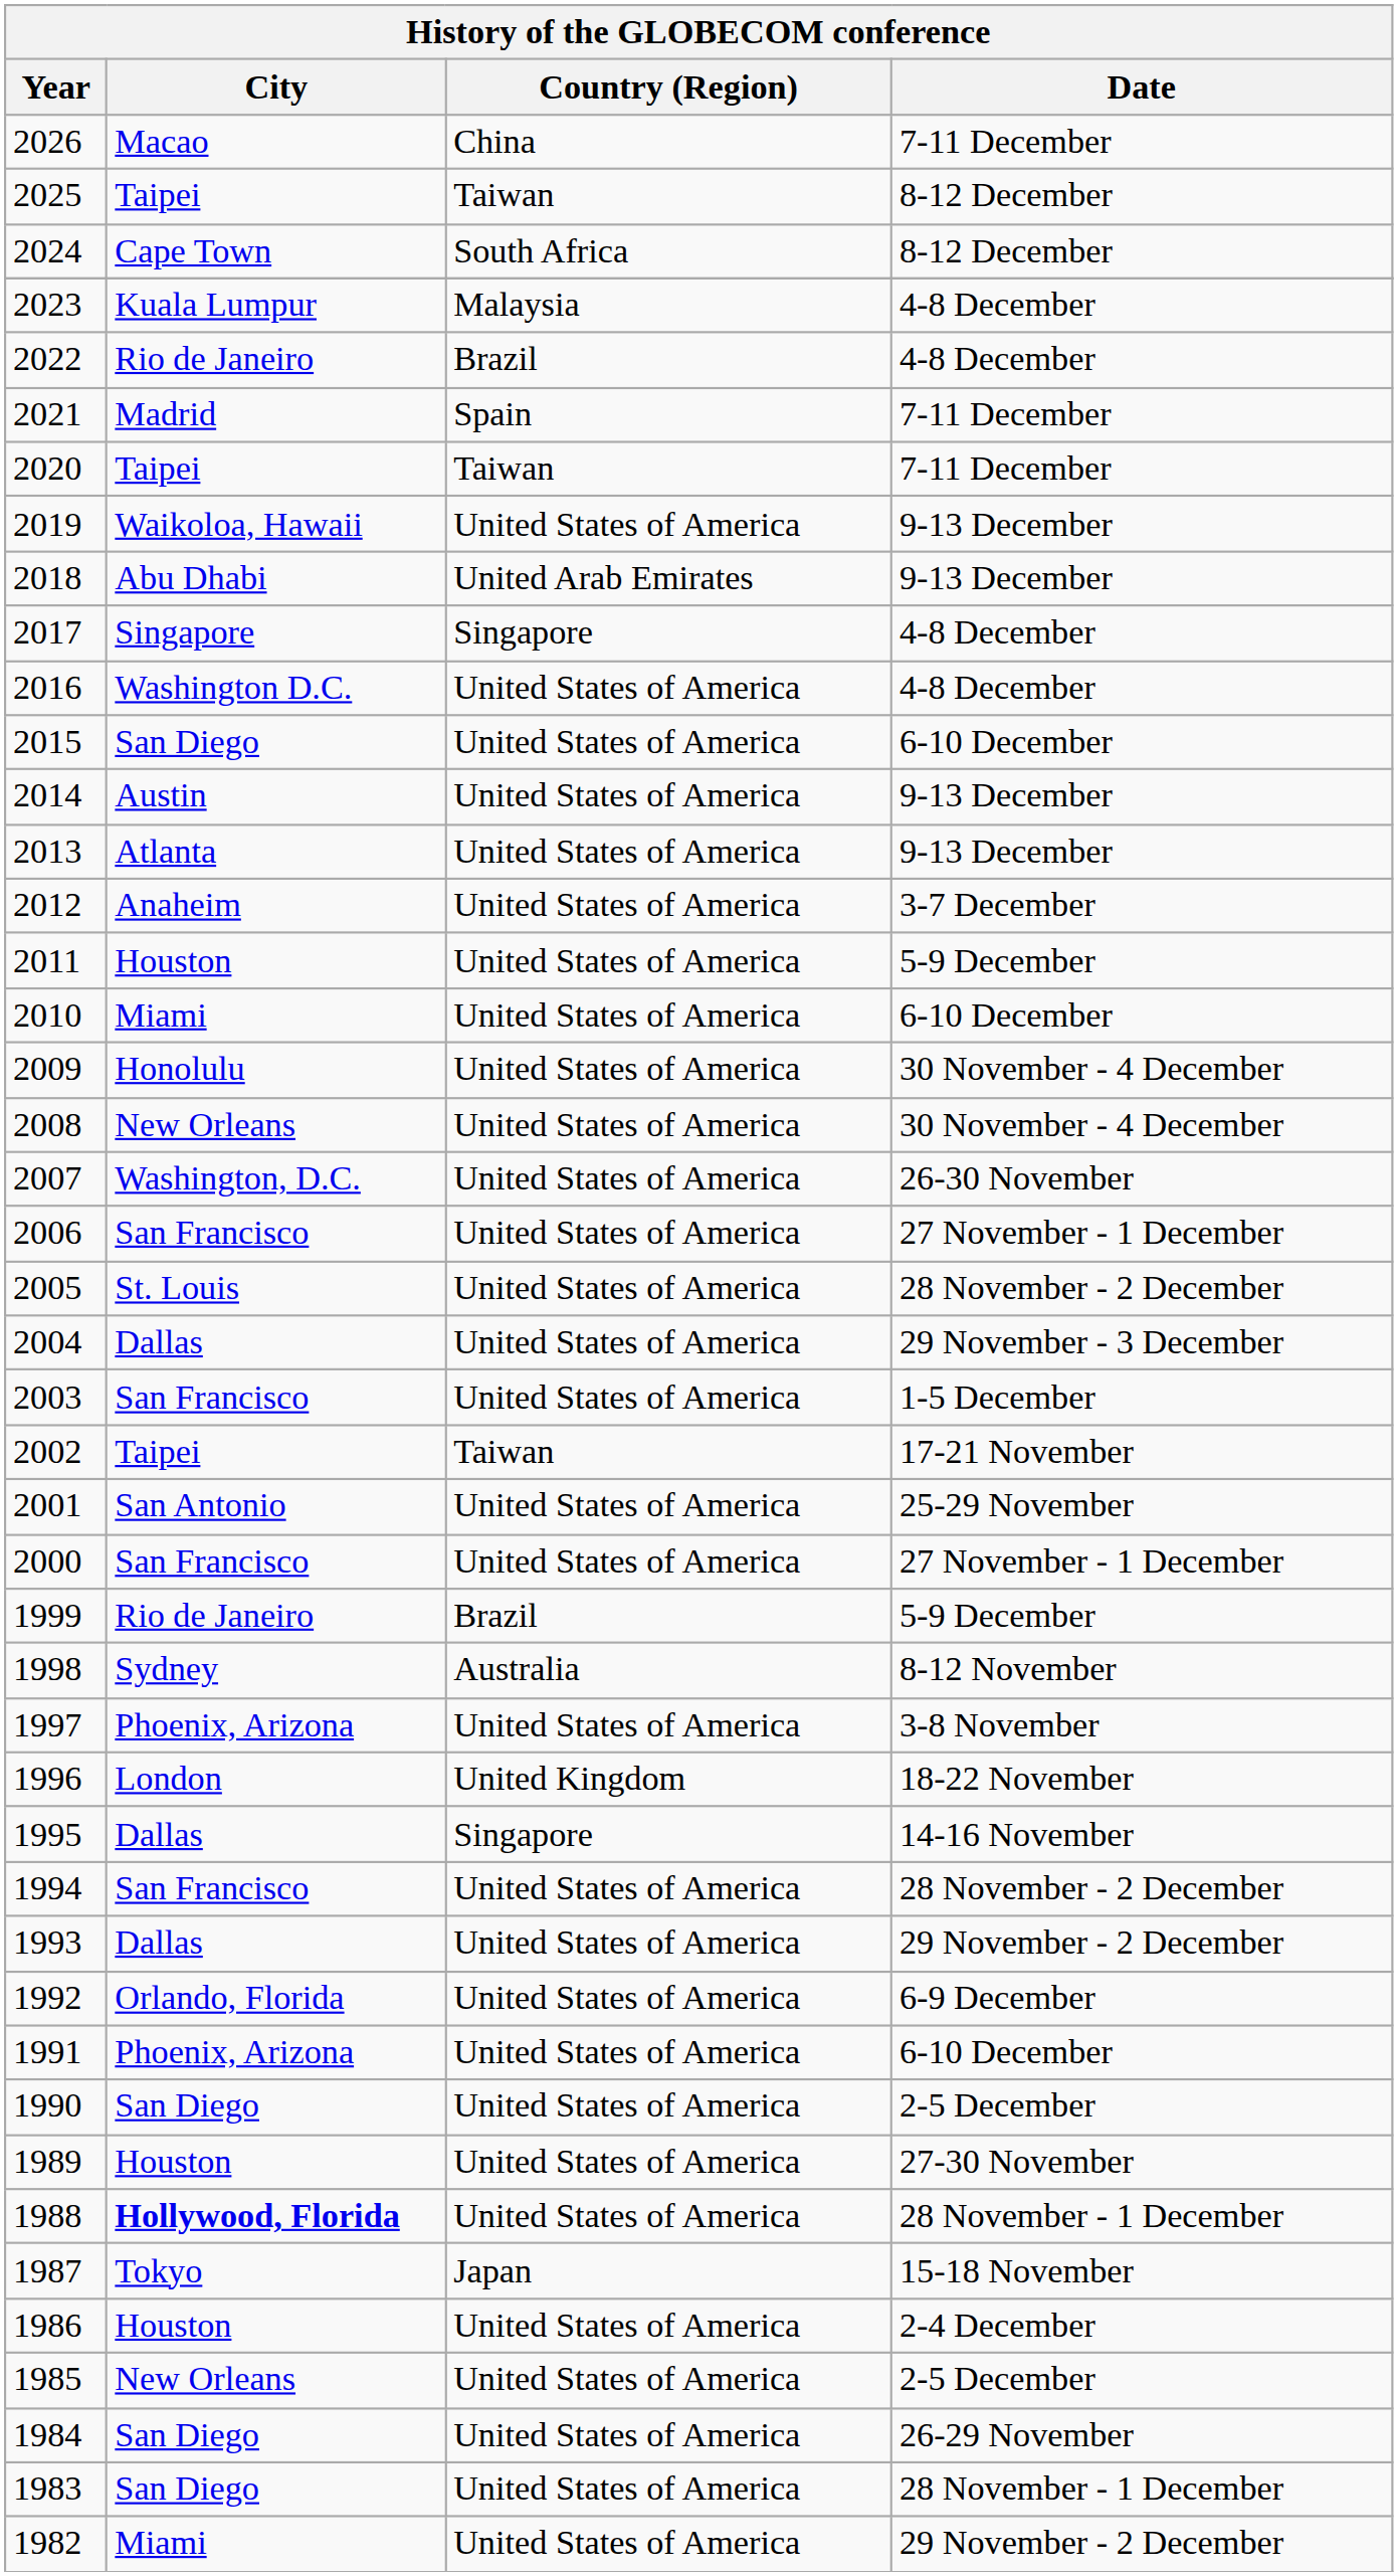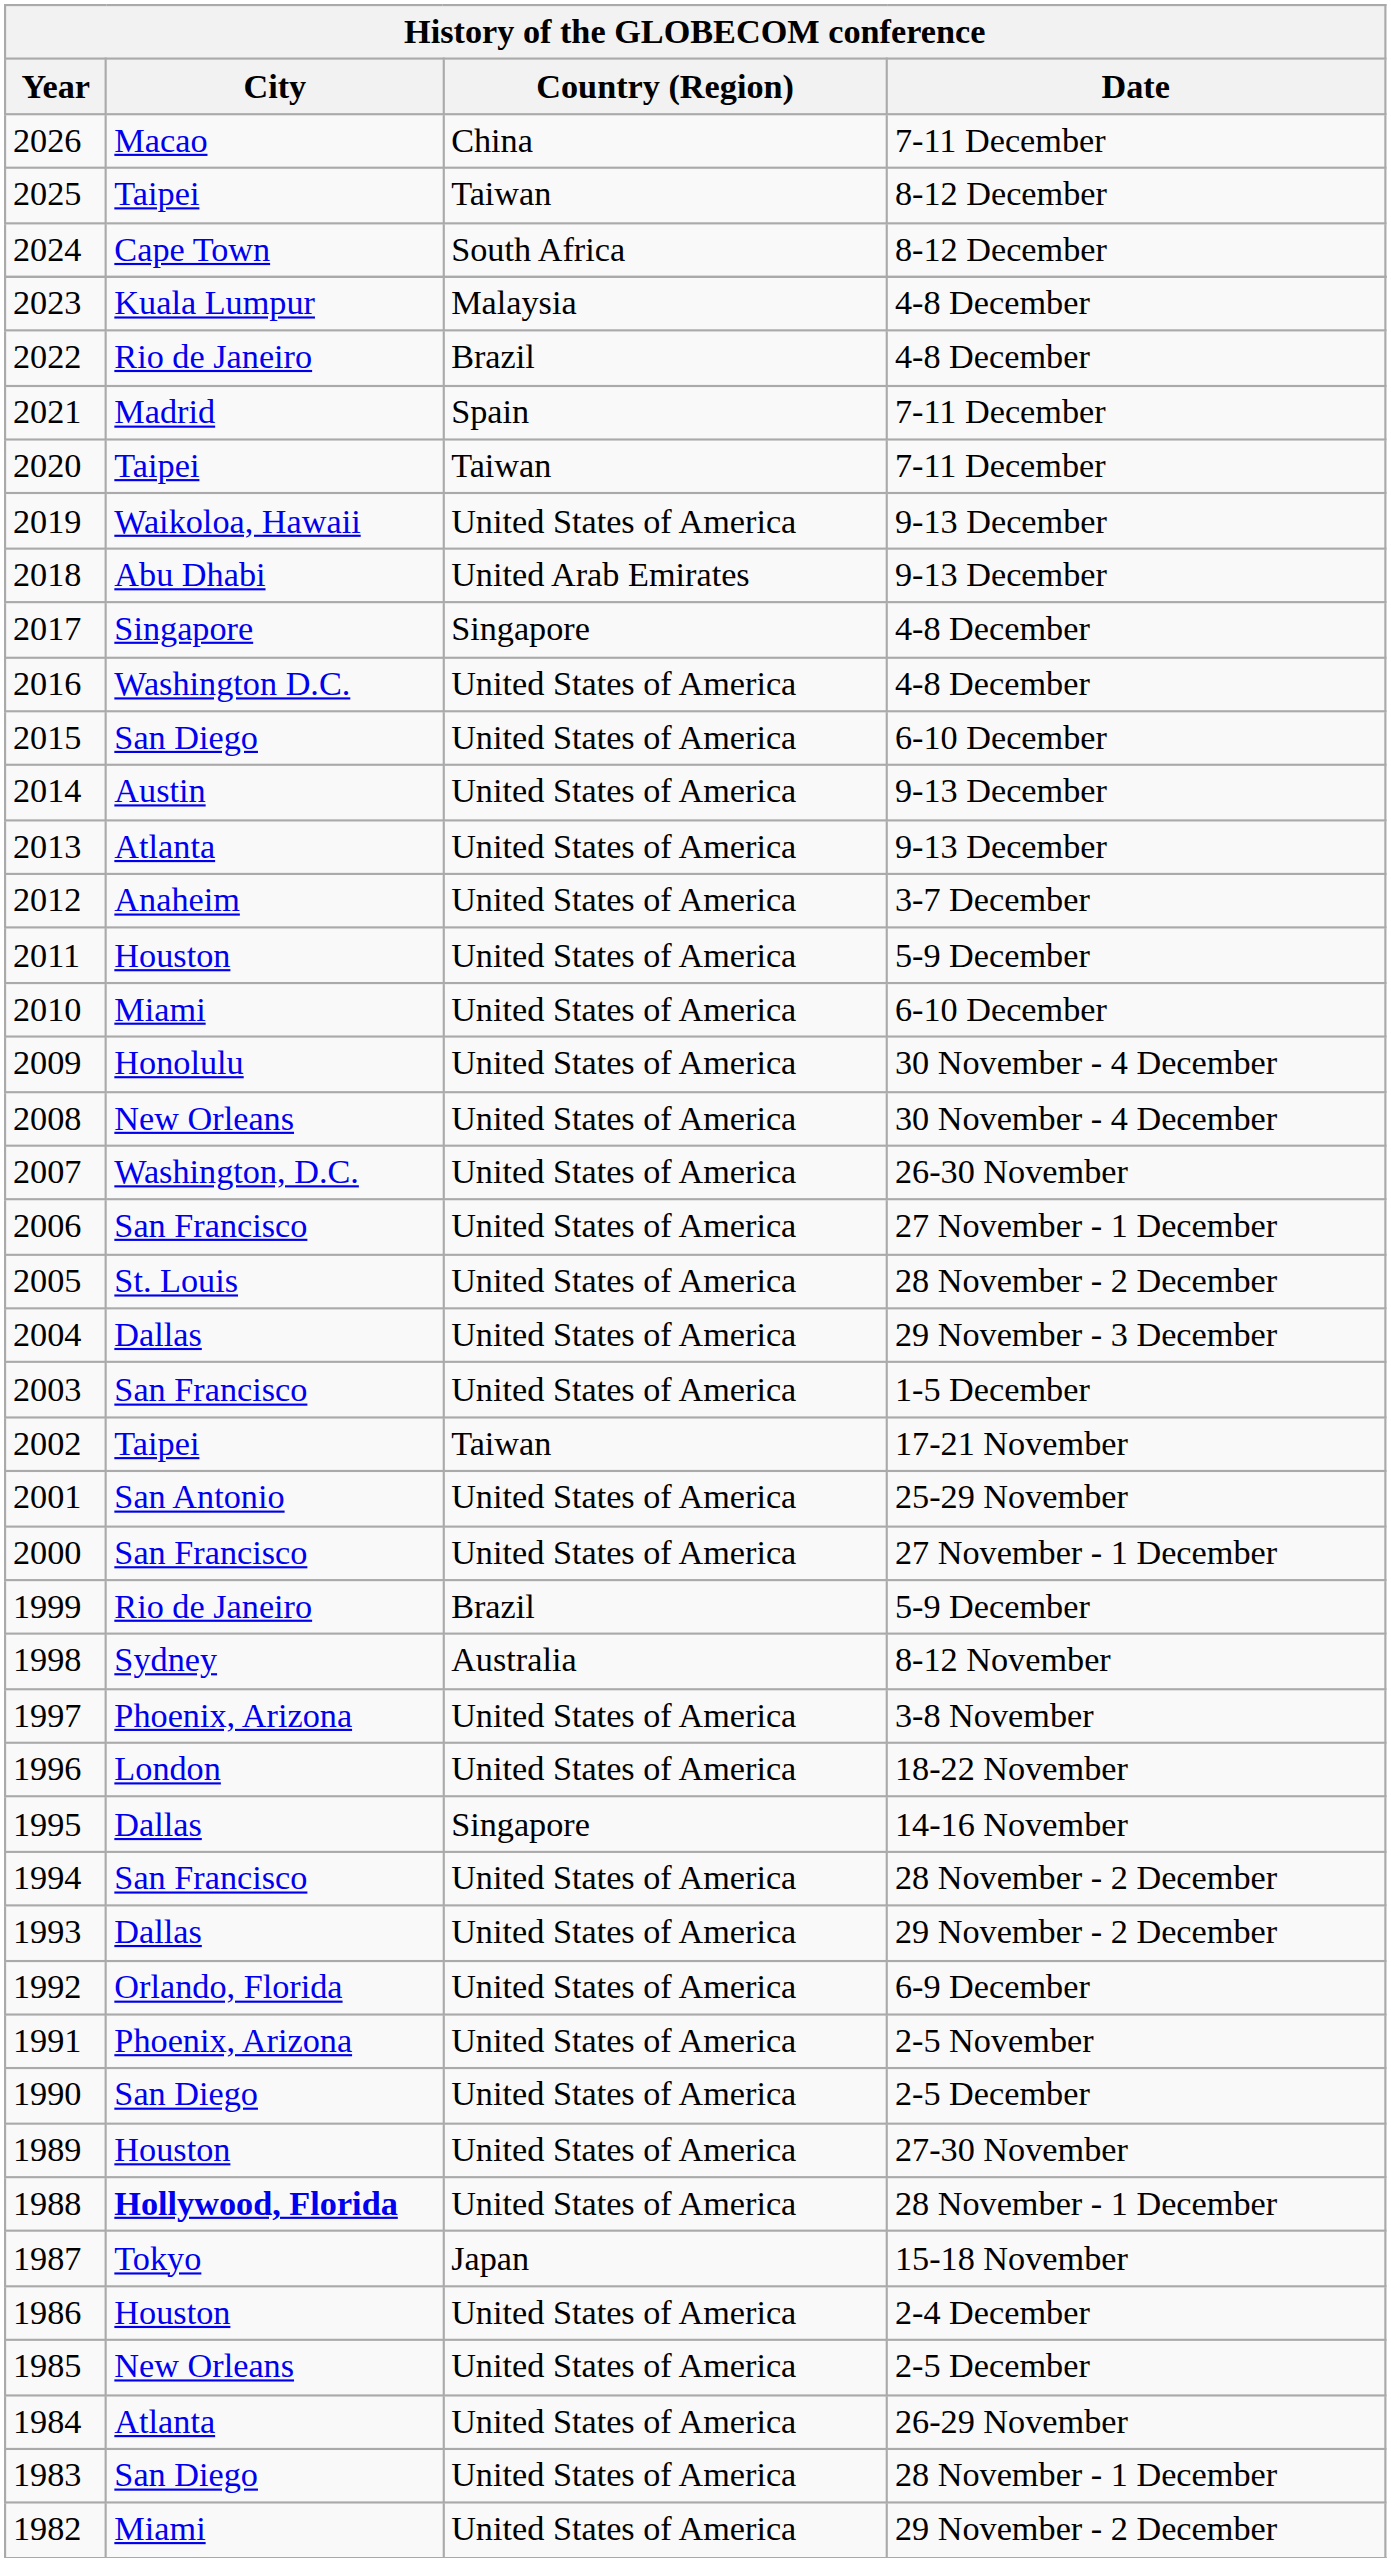1996 | Country (Region): United Kingdom -> United States of America
1991 | Date: 6-10 December -> 2-5 November
1984 | City: San Diego -> Atlanta
